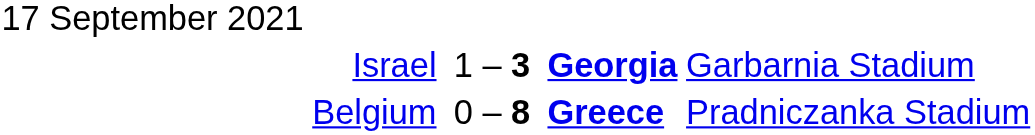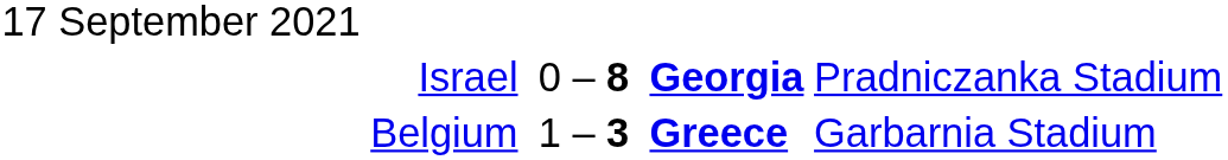Israel | column 4: 1 – 3 -> 0 – 8
Israel | column 7: Garbarnia Stadium -> Pradniczanka Stadium
Belgium | column 4: 0 – 8 -> 1 – 3
Belgium | column 7: Pradniczanka Stadium -> Garbarnia Stadium
